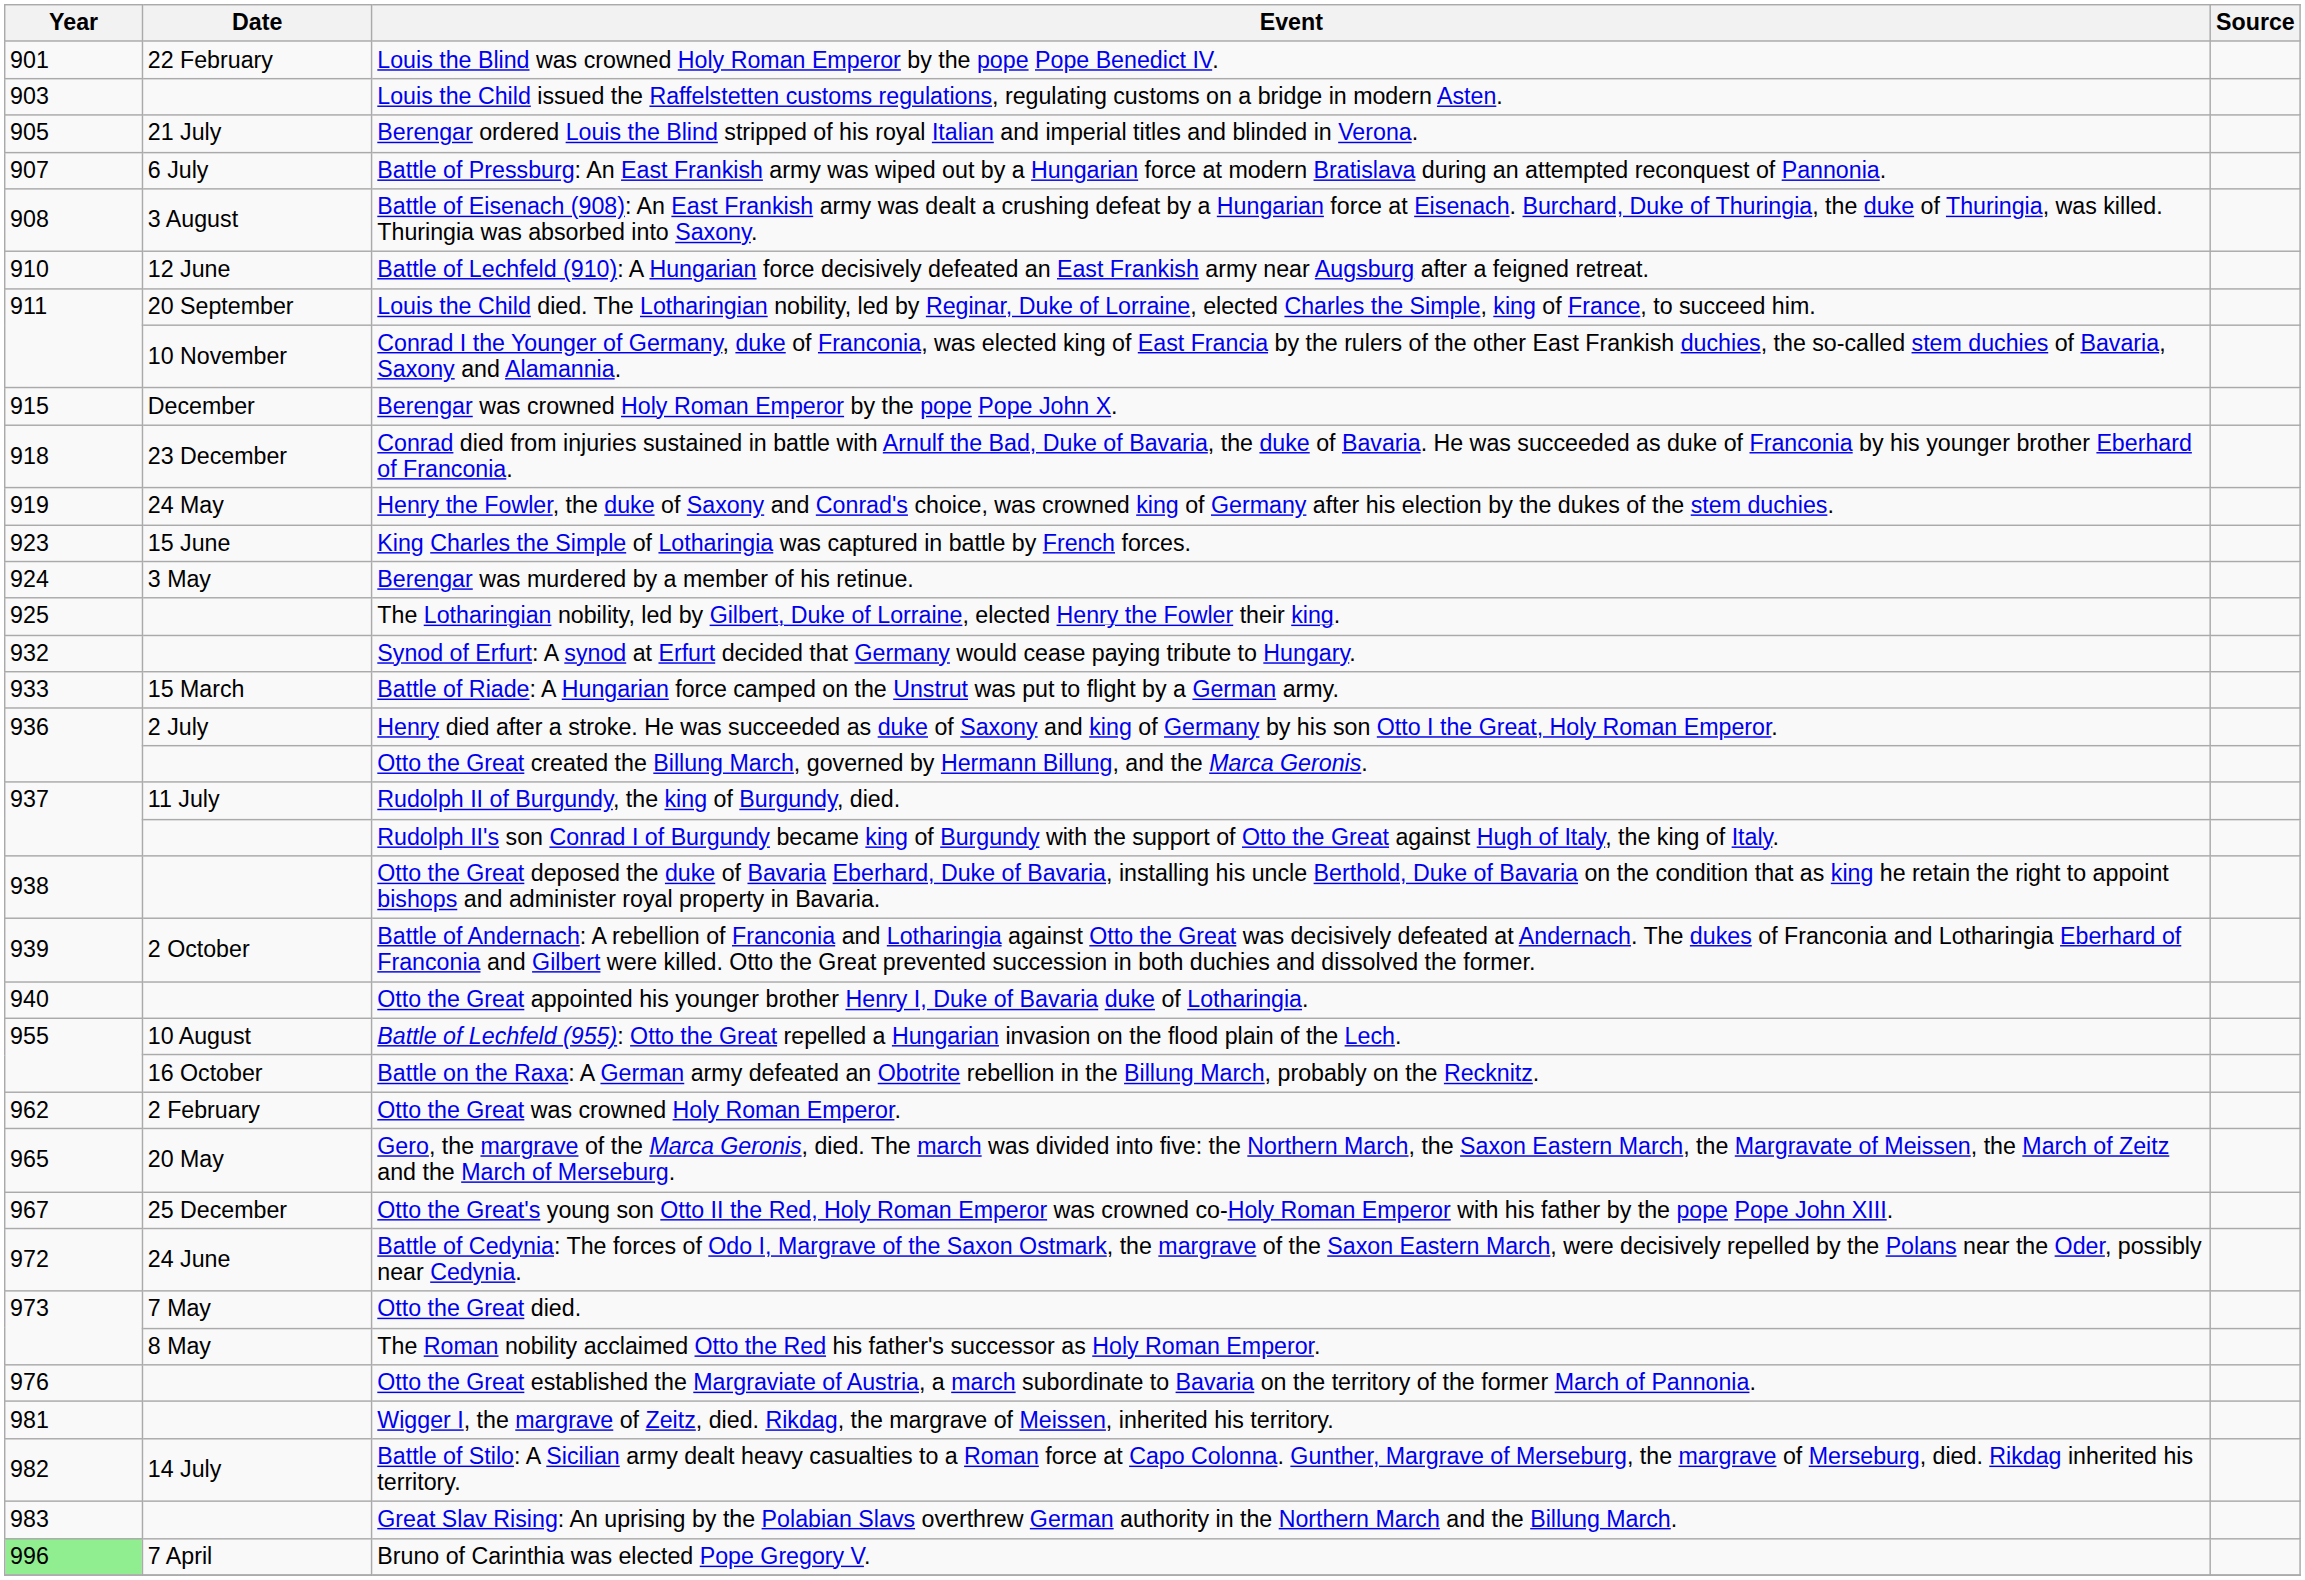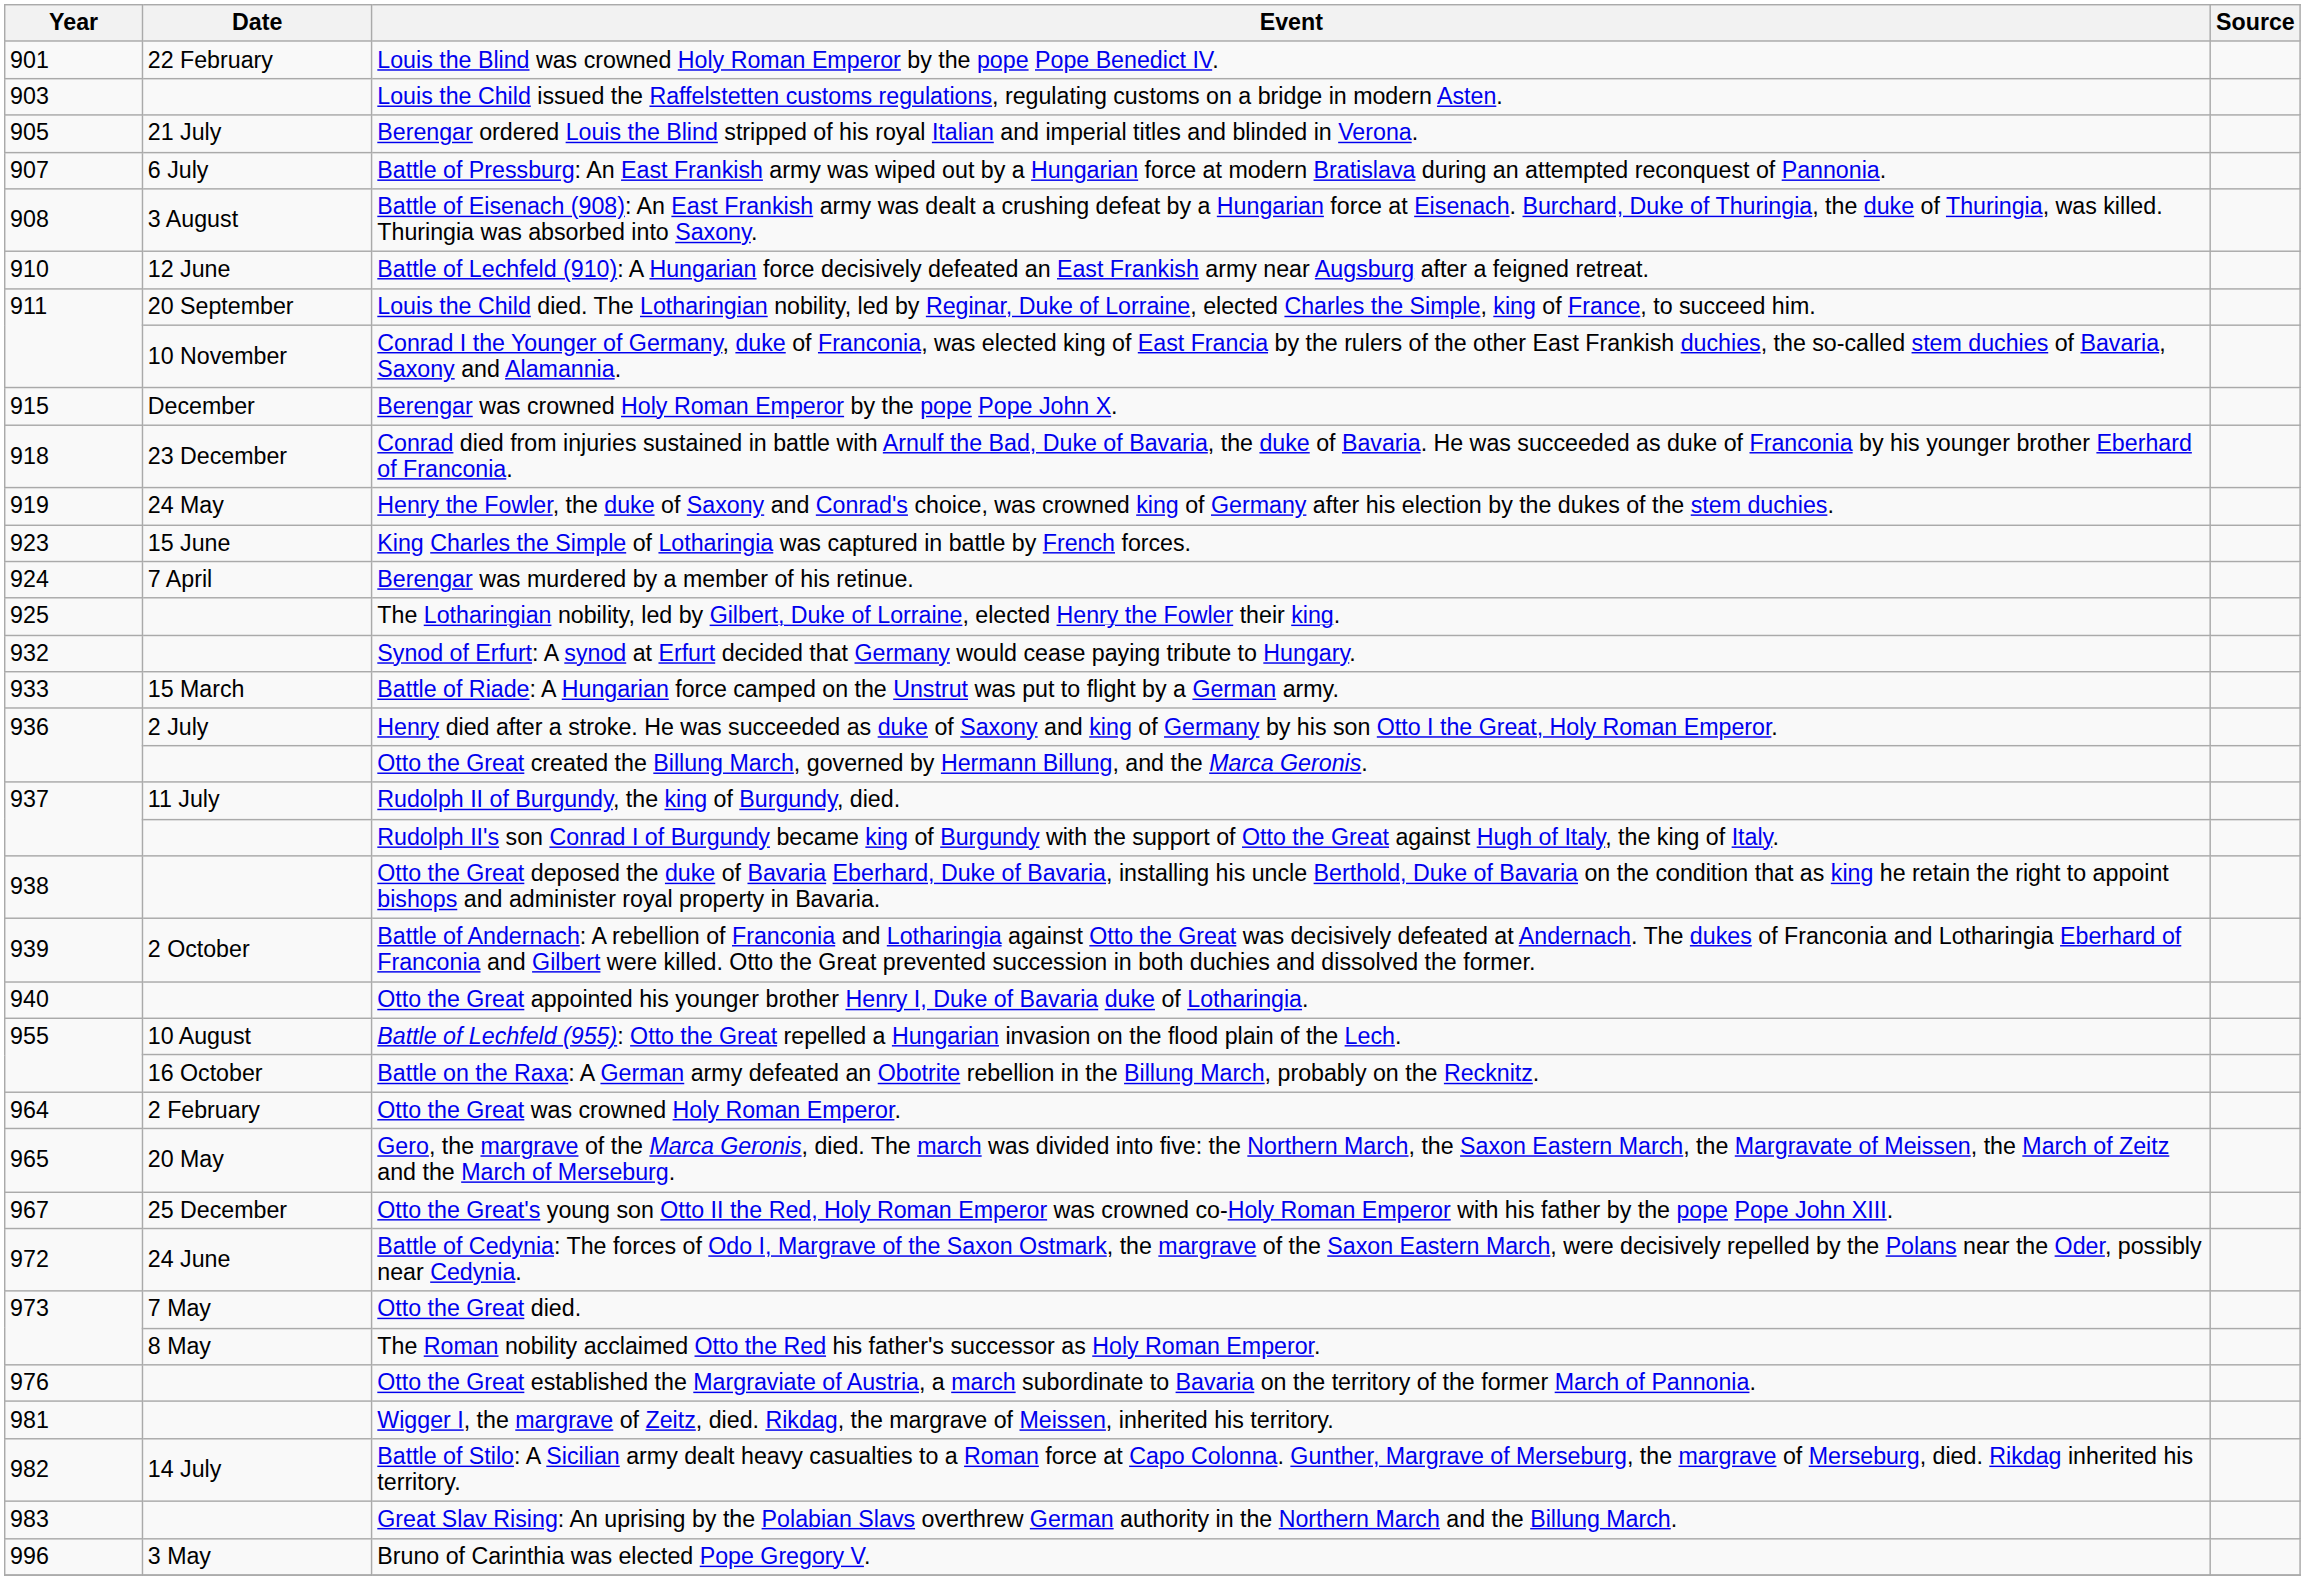Berengar was murdered by a member of his retinue. | Date: 3 May -> 7 April
Otto the Great was crowned Holy Roman Emperor. | Year: 962 -> 964
Bruno of Carinthia was elected Pope Gregory V. | Year: lightgreen background -> no background
Bruno of Carinthia was elected Pope Gregory V. | Date: 7 April -> 3 May
